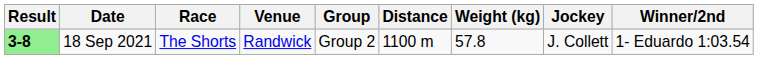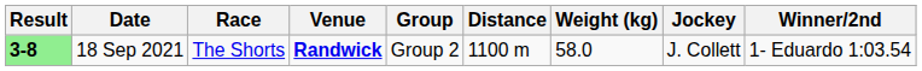18 Sep 2021 | Venue: normal -> bold
18 Sep 2021 | Weight (kg): 57.8 -> 58.0
